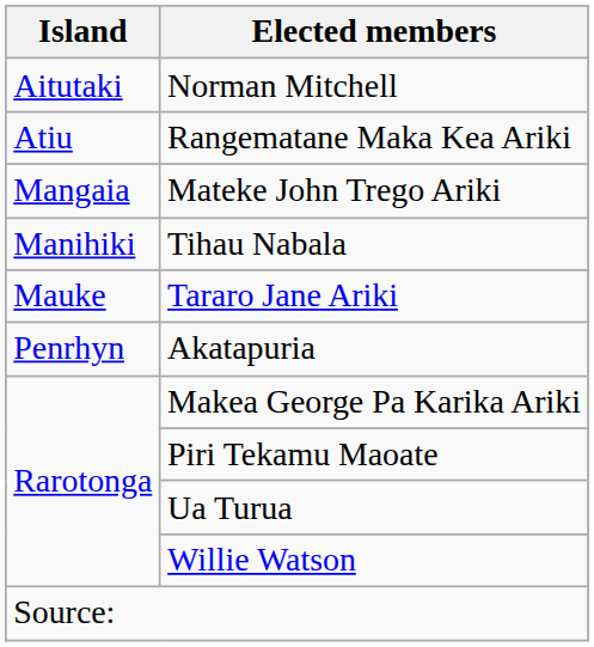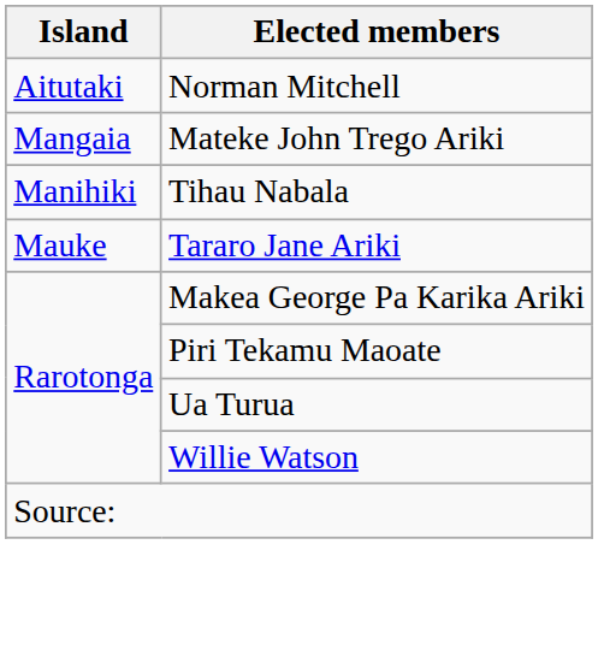- row: Atiu | Rangematane Maka Kea Ariki
- row: Penrhyn | Akatapuria
